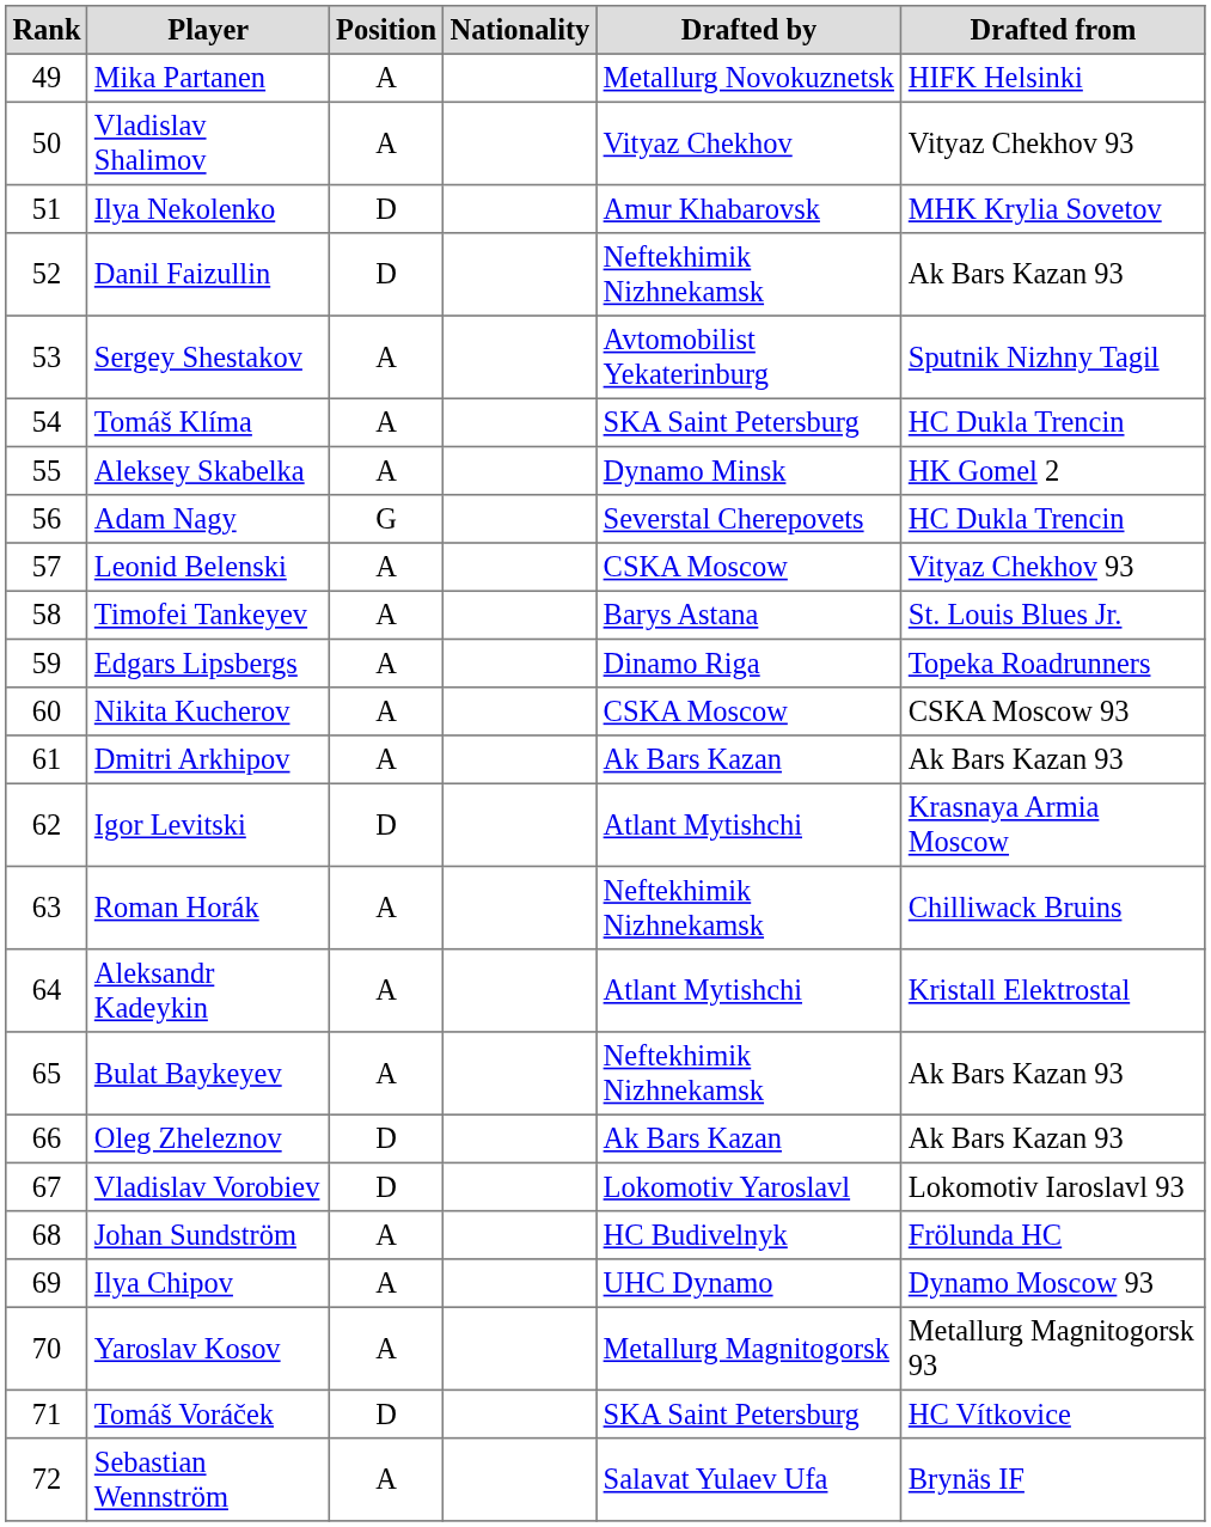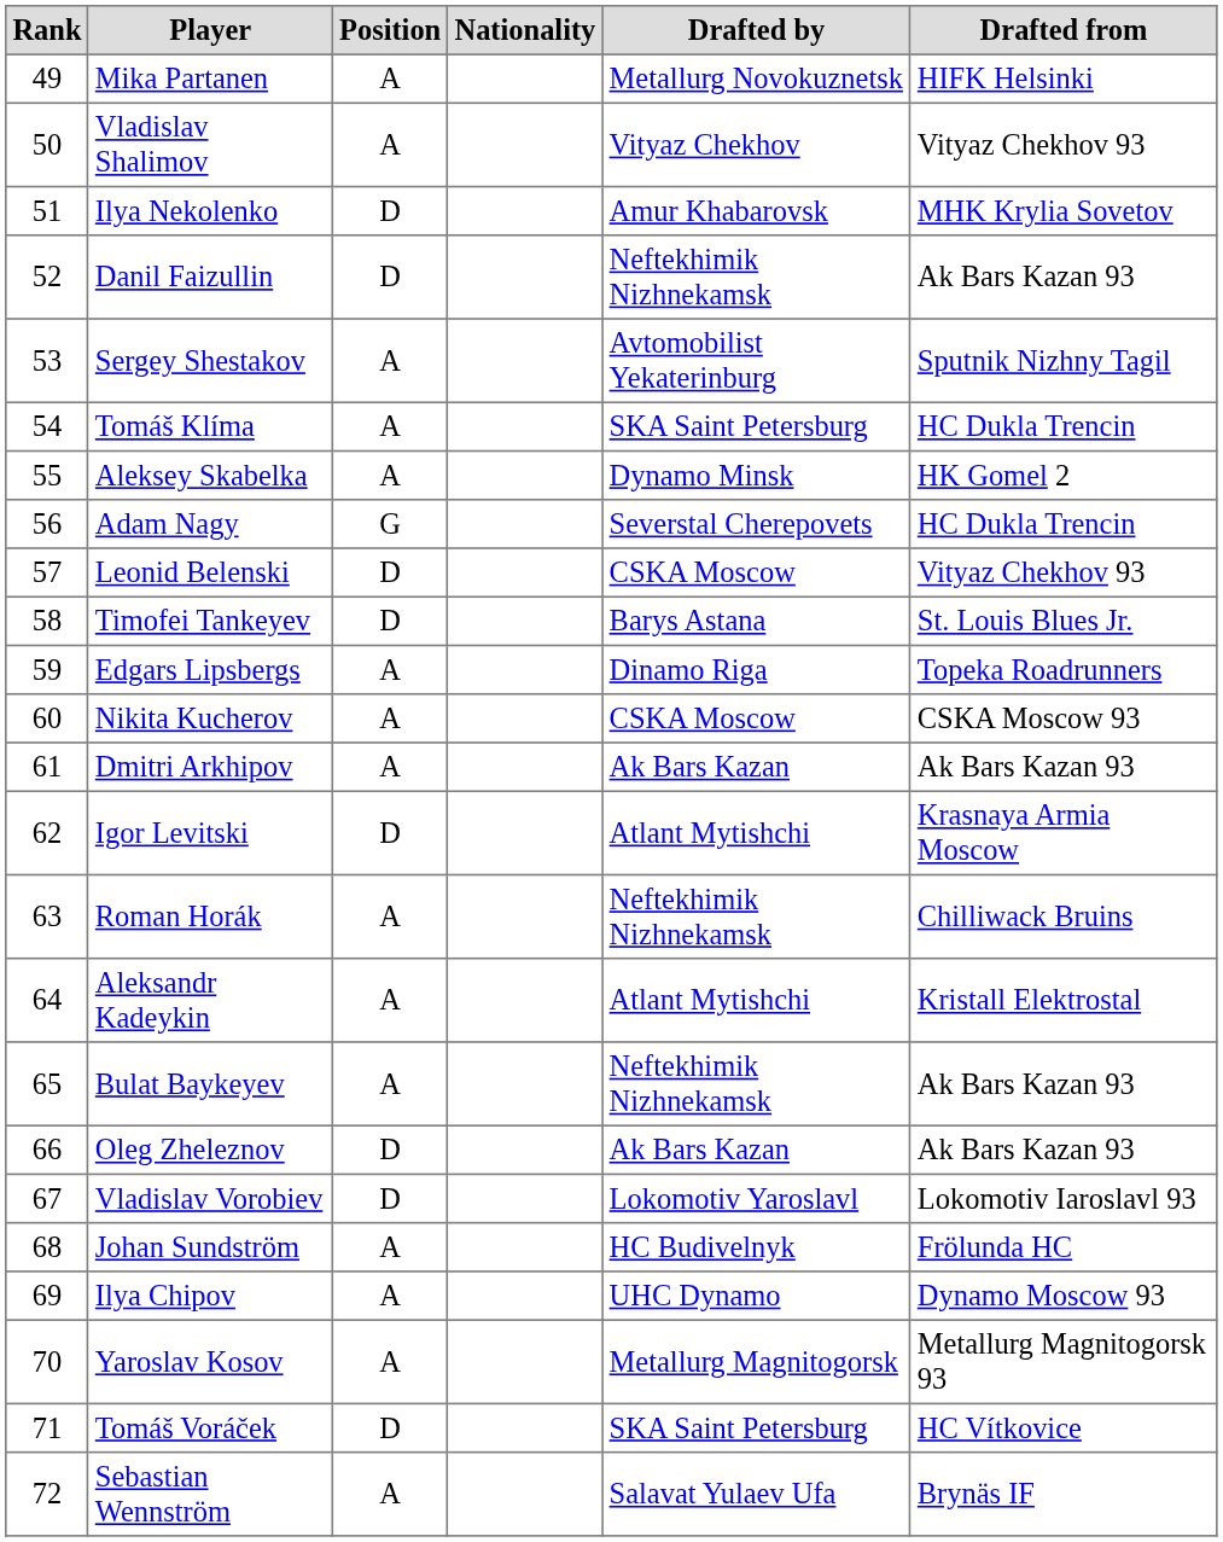Leonid Belenski | Position: A -> D
Timofei Tankeyev | Position: A -> D
